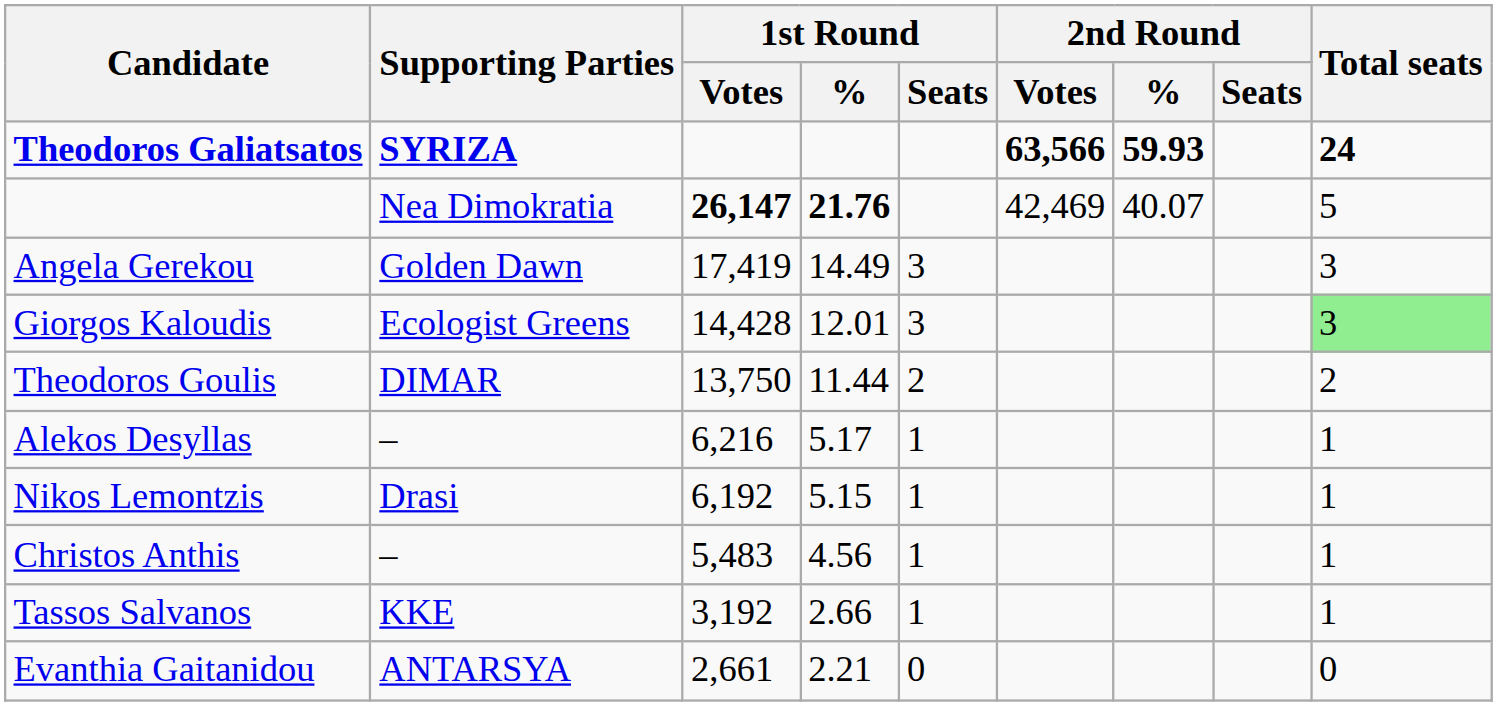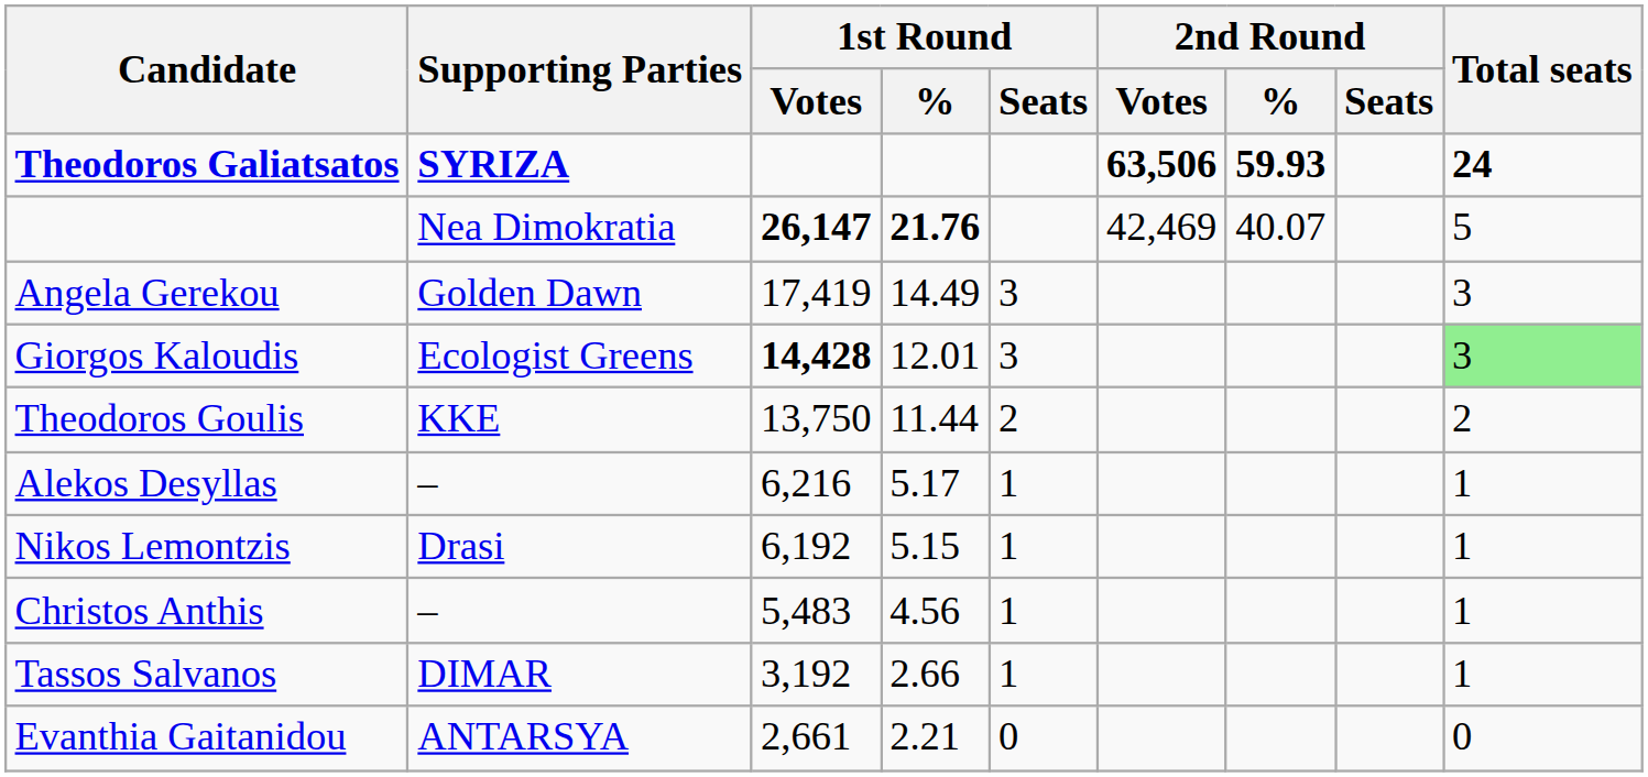Theodoros Galiatsatos | 2nd Round / Votes: 63,566 -> 63,506
Giorgos Kaloudis | 1st Round / Votes: normal -> bold
Theodoros Goulis | Supporting Parties: DIMAR -> KKE
Tassos Salvanos | Supporting Parties: KKE -> DIMAR
